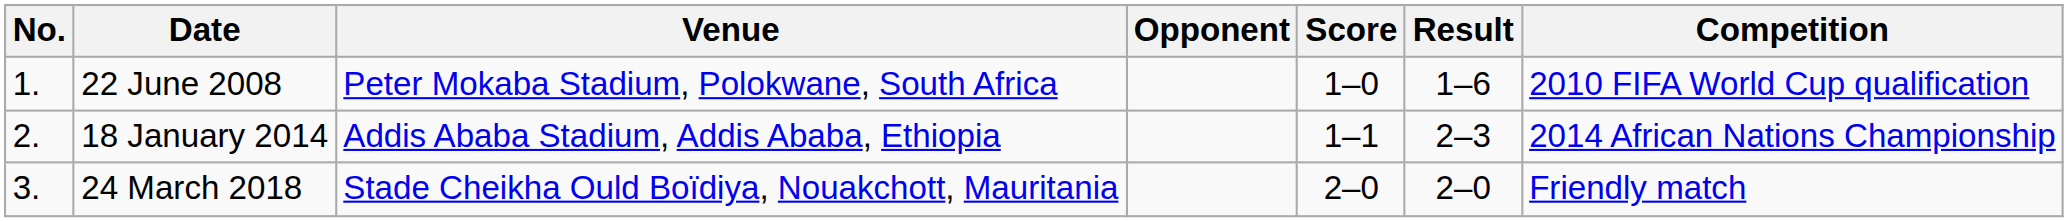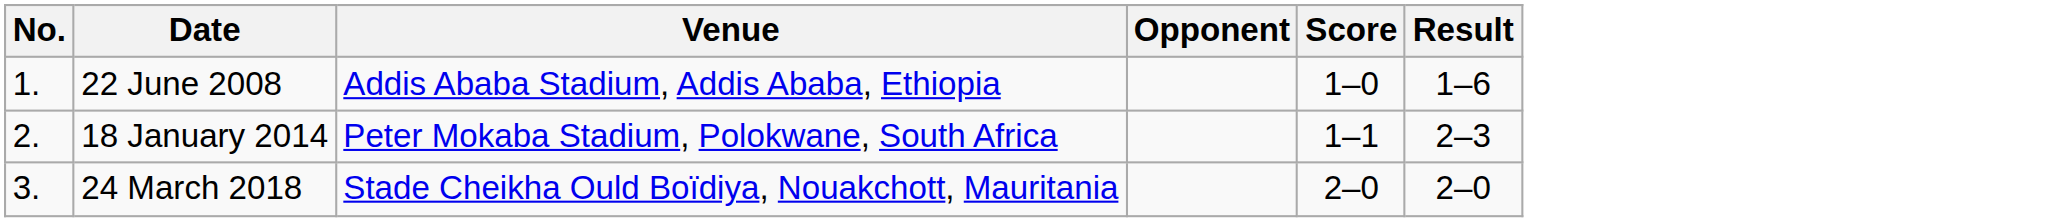- column: Competition | 2010 FIFA World Cup qualification | 2014 African Nations Championship | Friendly match
22 June 2008 | Venue: Peter Mokaba Stadium, Polokwane, South Africa -> Addis Ababa Stadium, Addis Ababa, Ethiopia
18 January 2014 | Venue: Addis Ababa Stadium, Addis Ababa, Ethiopia -> Peter Mokaba Stadium, Polokwane, South Africa
